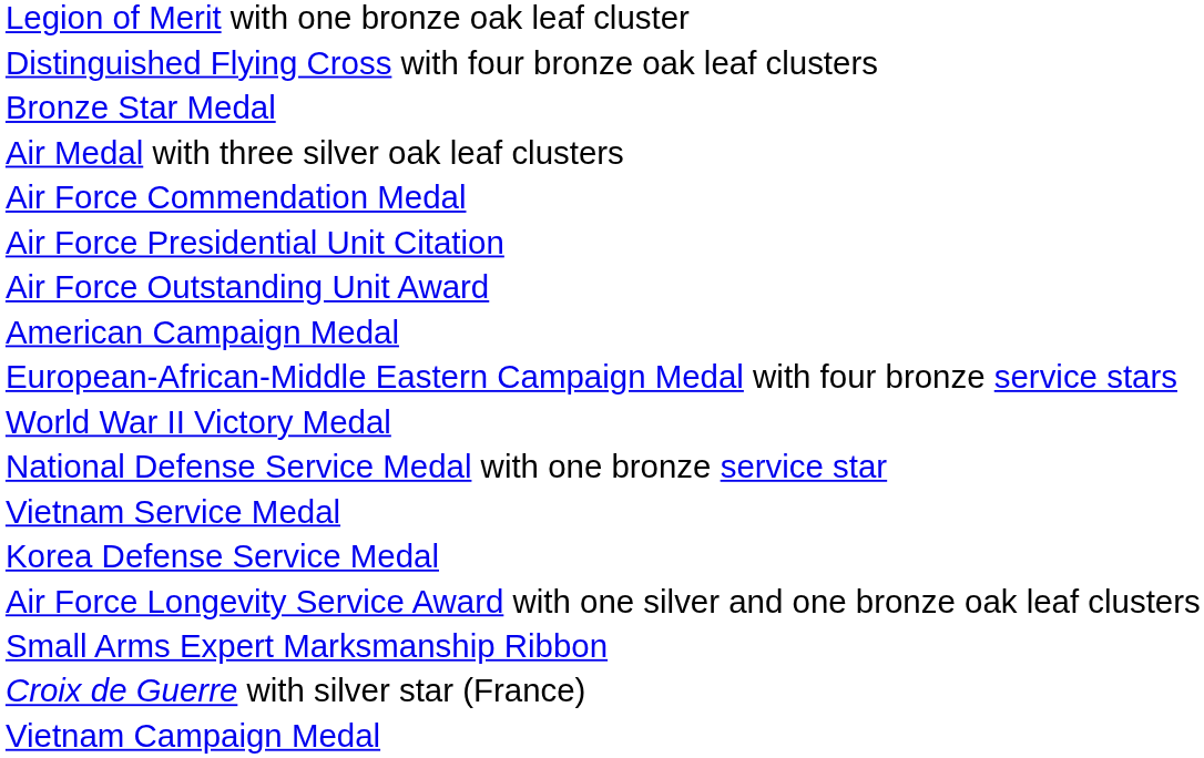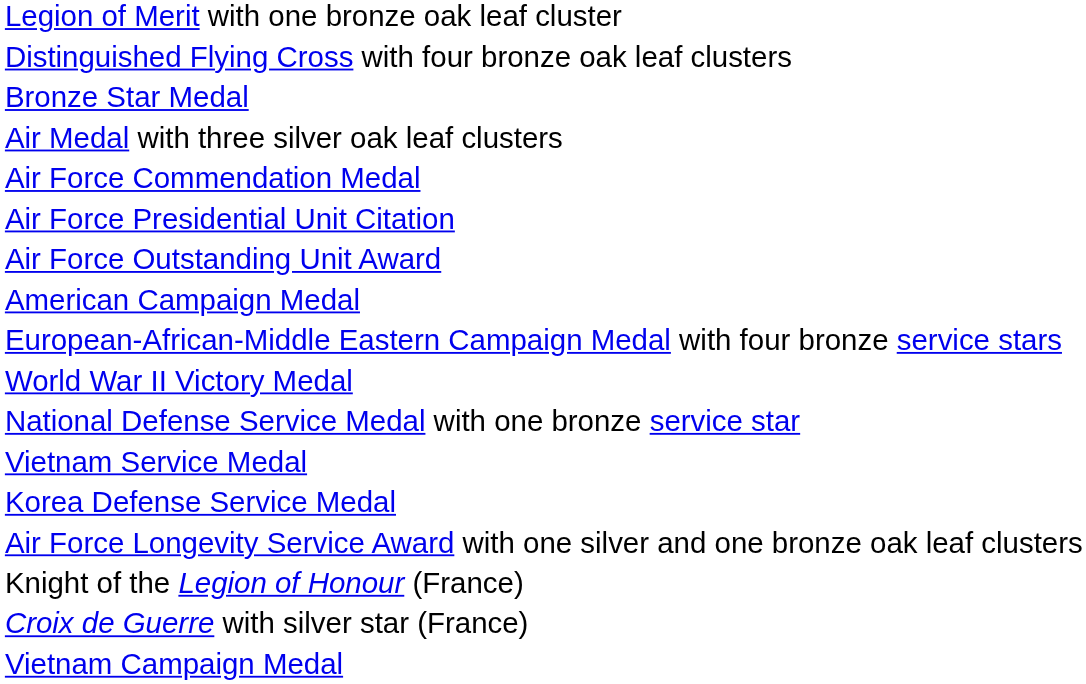- row: Small Arms Expert Marksmanship Ribbon
+ row: Knight of the Legion of Honour (France)
